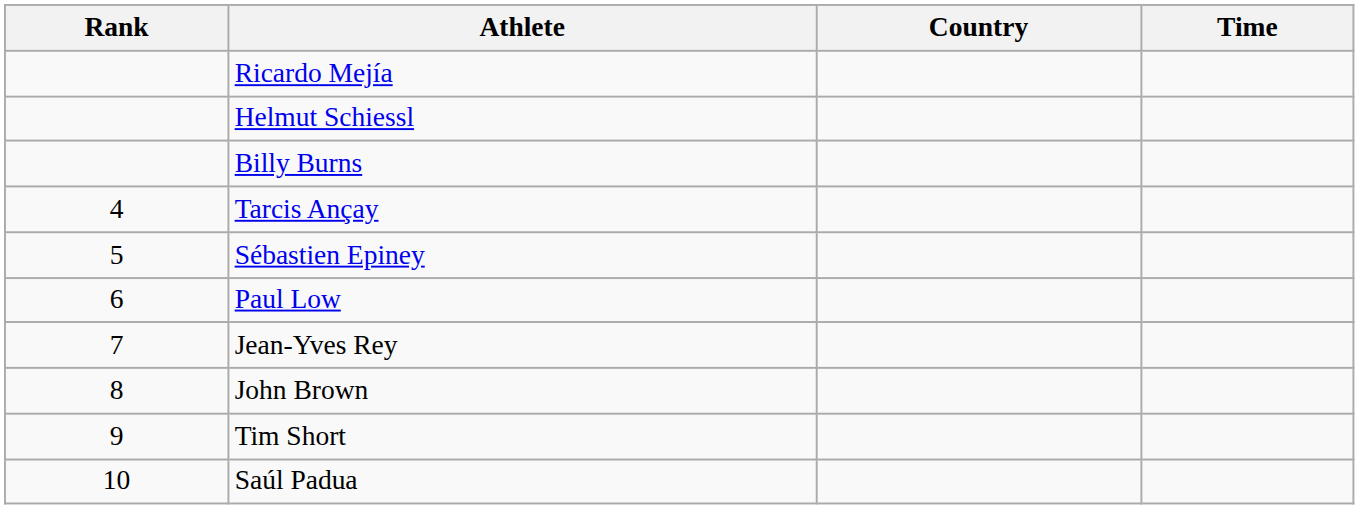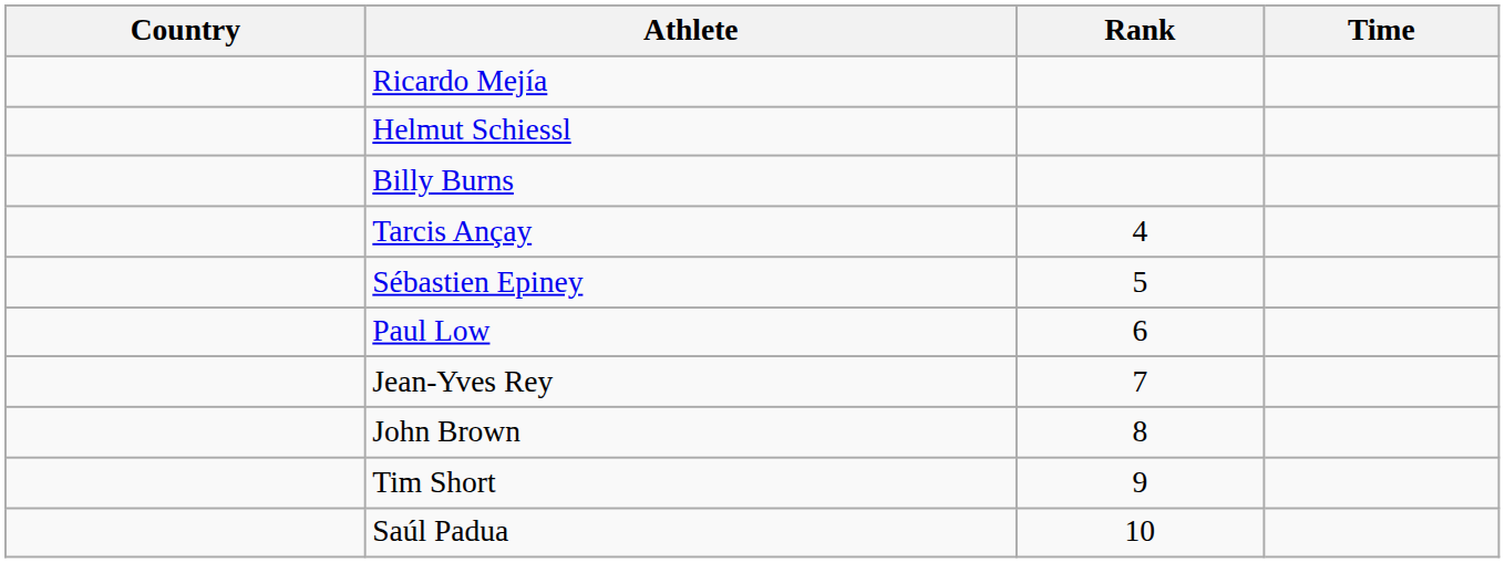columns swapped: Rank <-> Country
